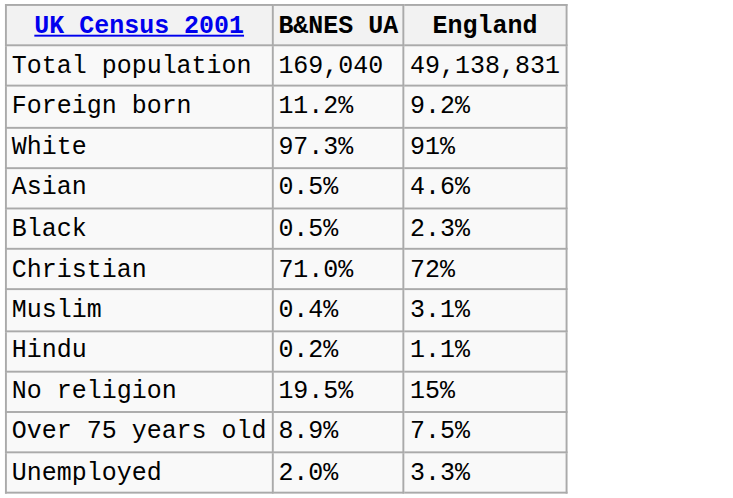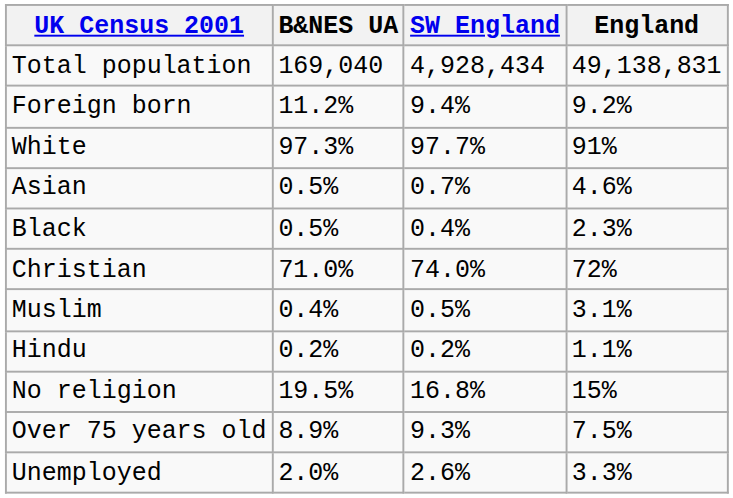+ column: SW England | 4,928,434 | 9.4% | 97.7% | 0.7% | 0.4% | 74.0% | 0.5% | 0.2% | 16.8% | 9.3% | 2.6%
